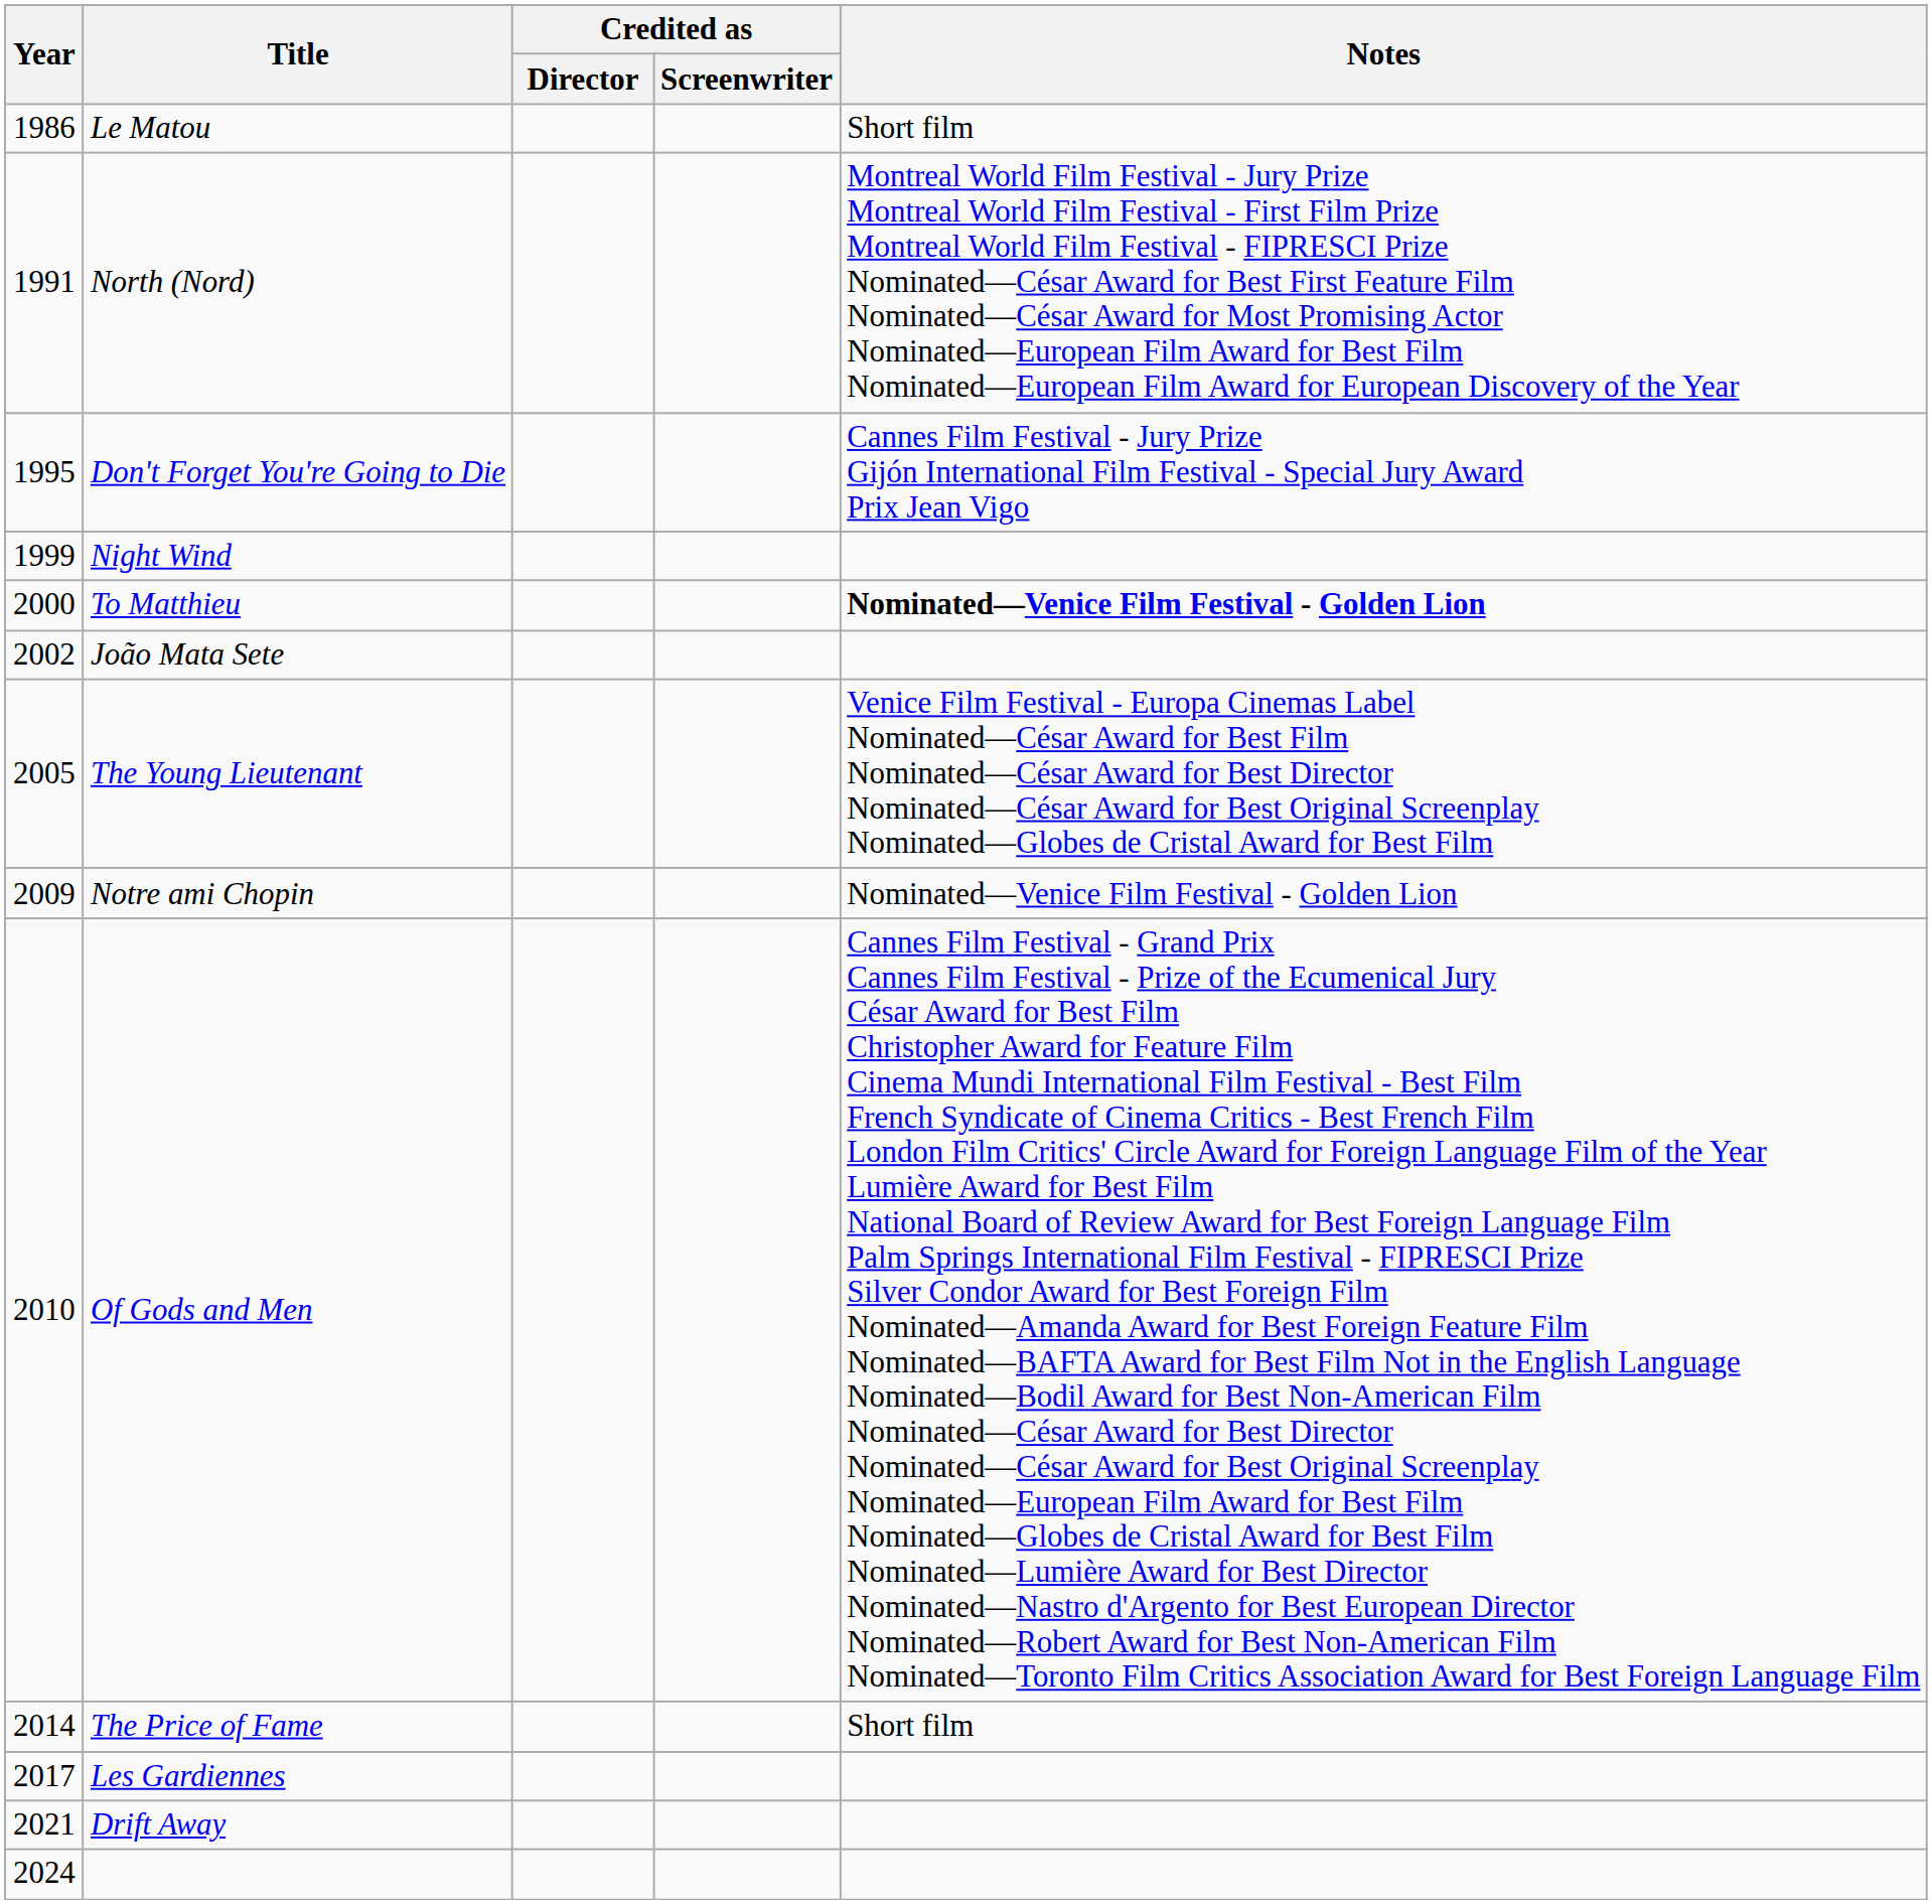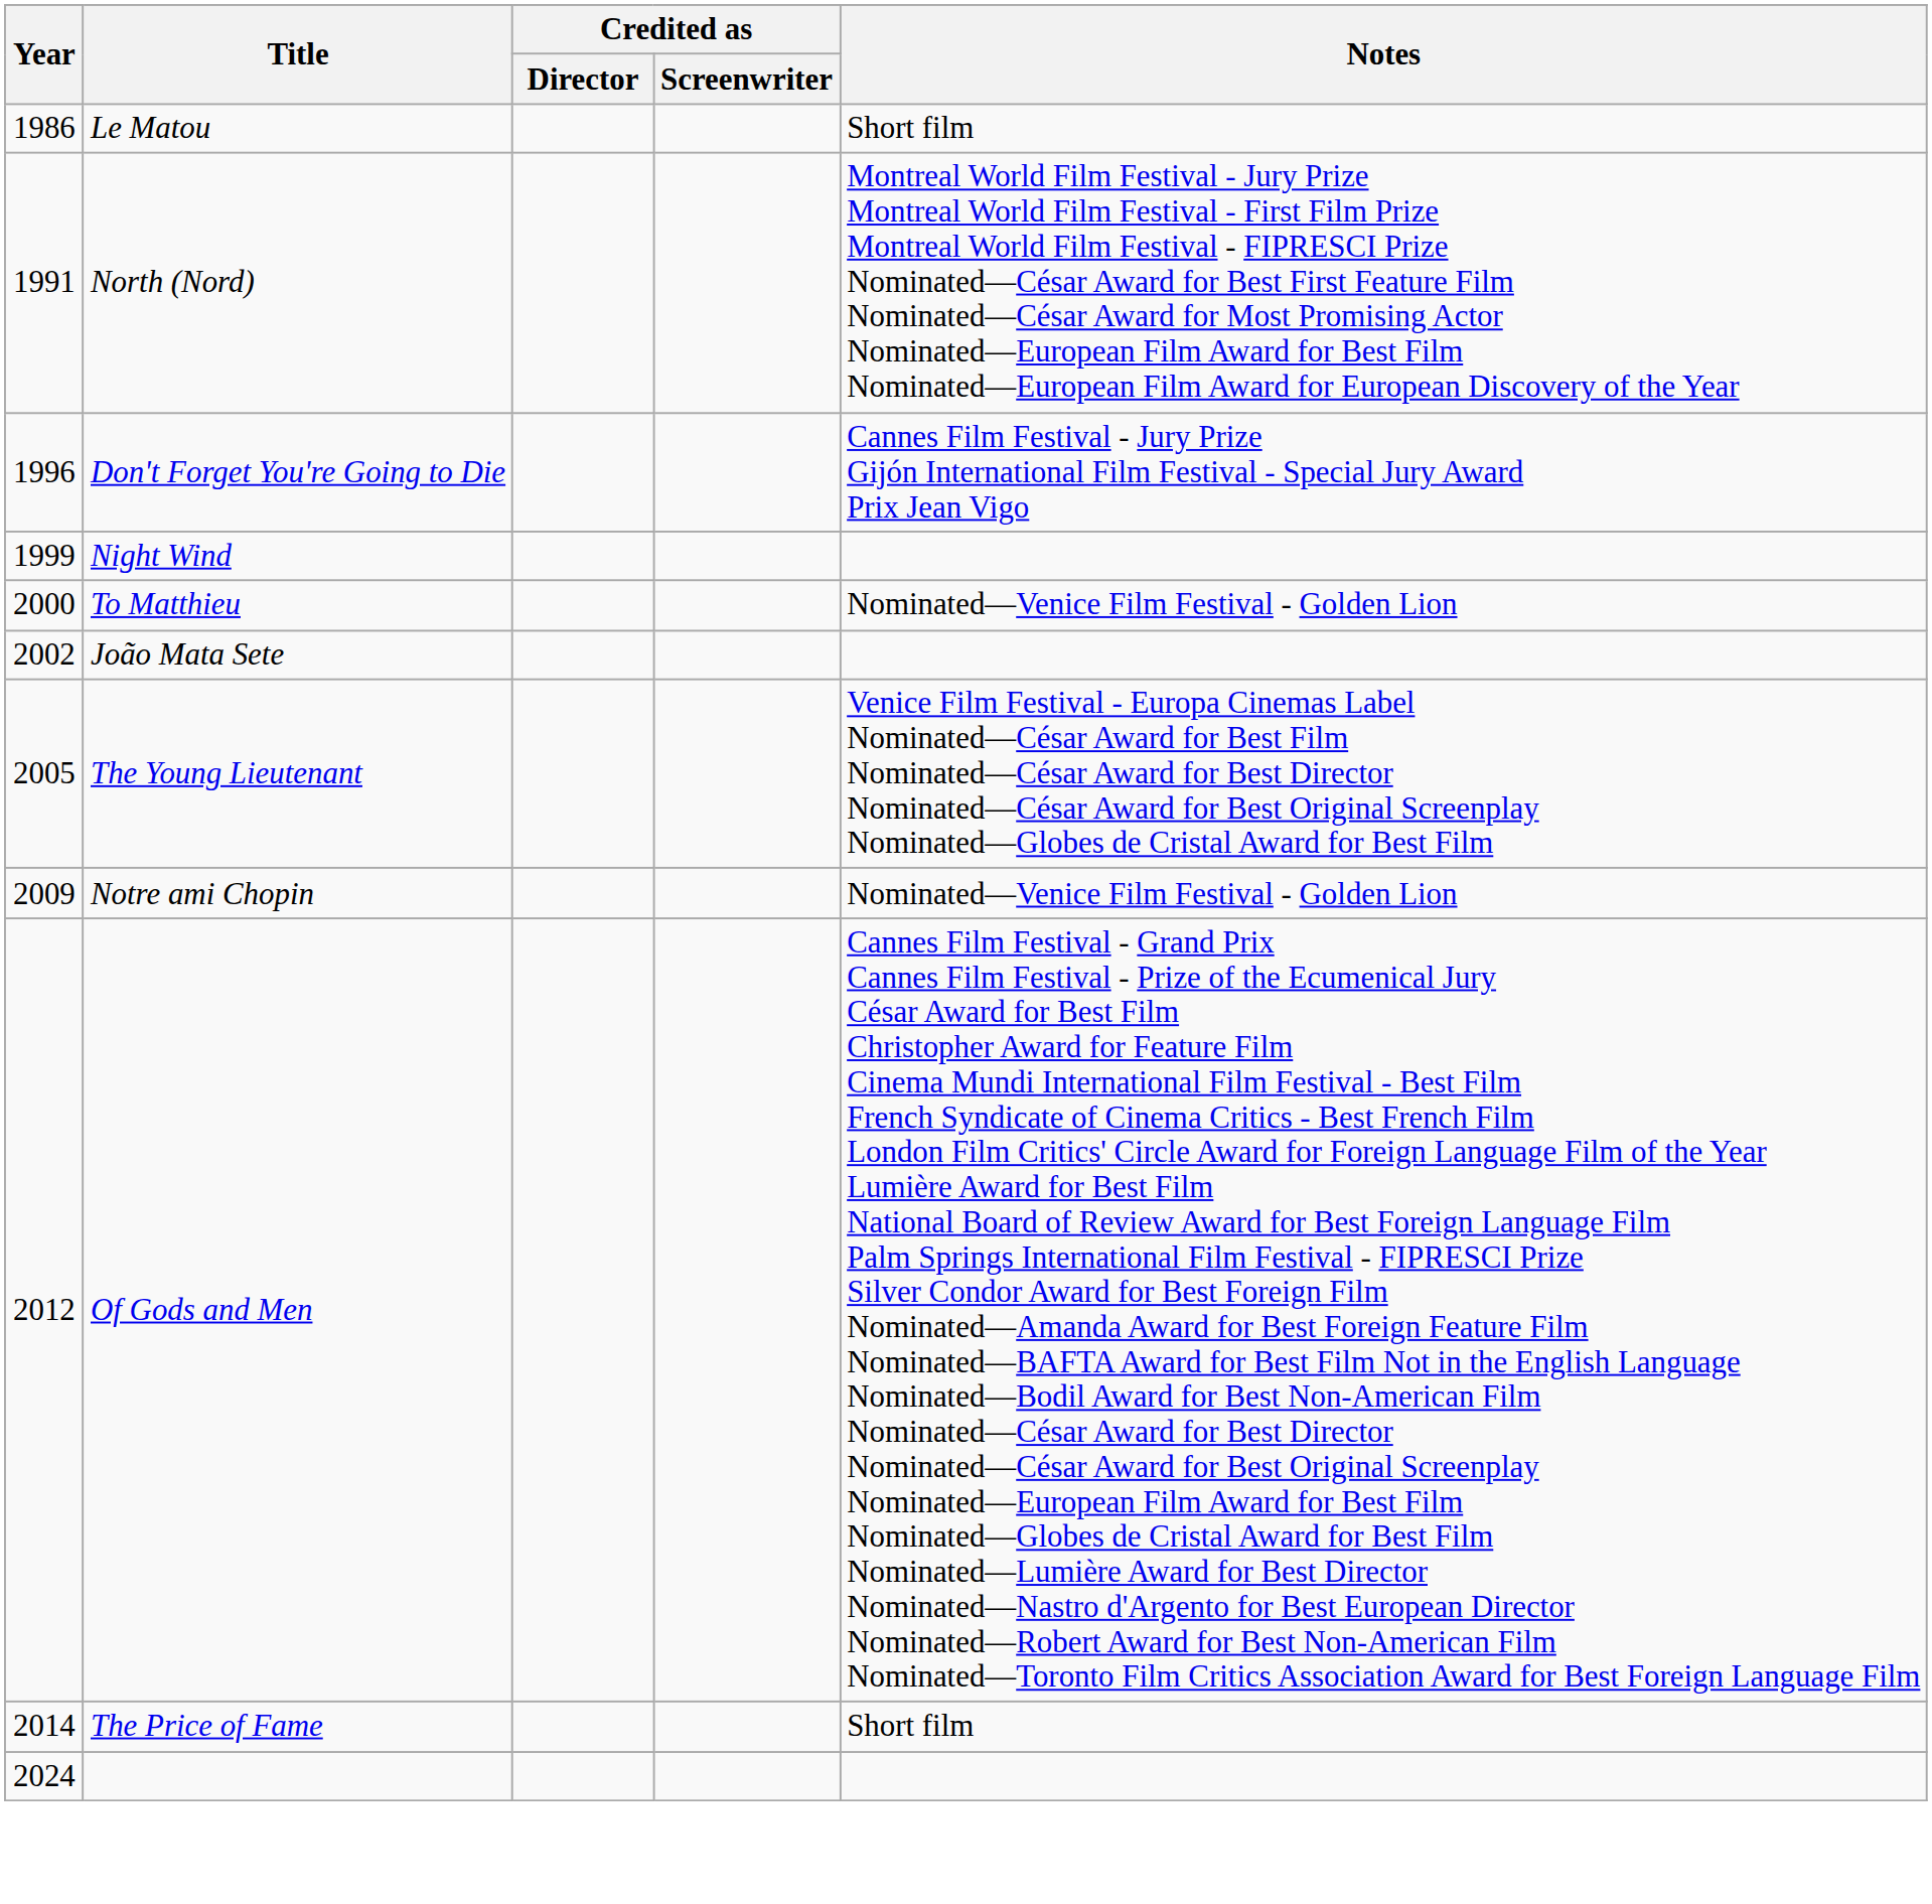Don't Forget You're Going to Die | Year: 1995 -> 1996
To Matthieu | Notes: bold -> normal
Of Gods and Men | Year: 2010 -> 2012
- row: 2017 | Les Gardiennes
- row: 2021 | Drift Away
